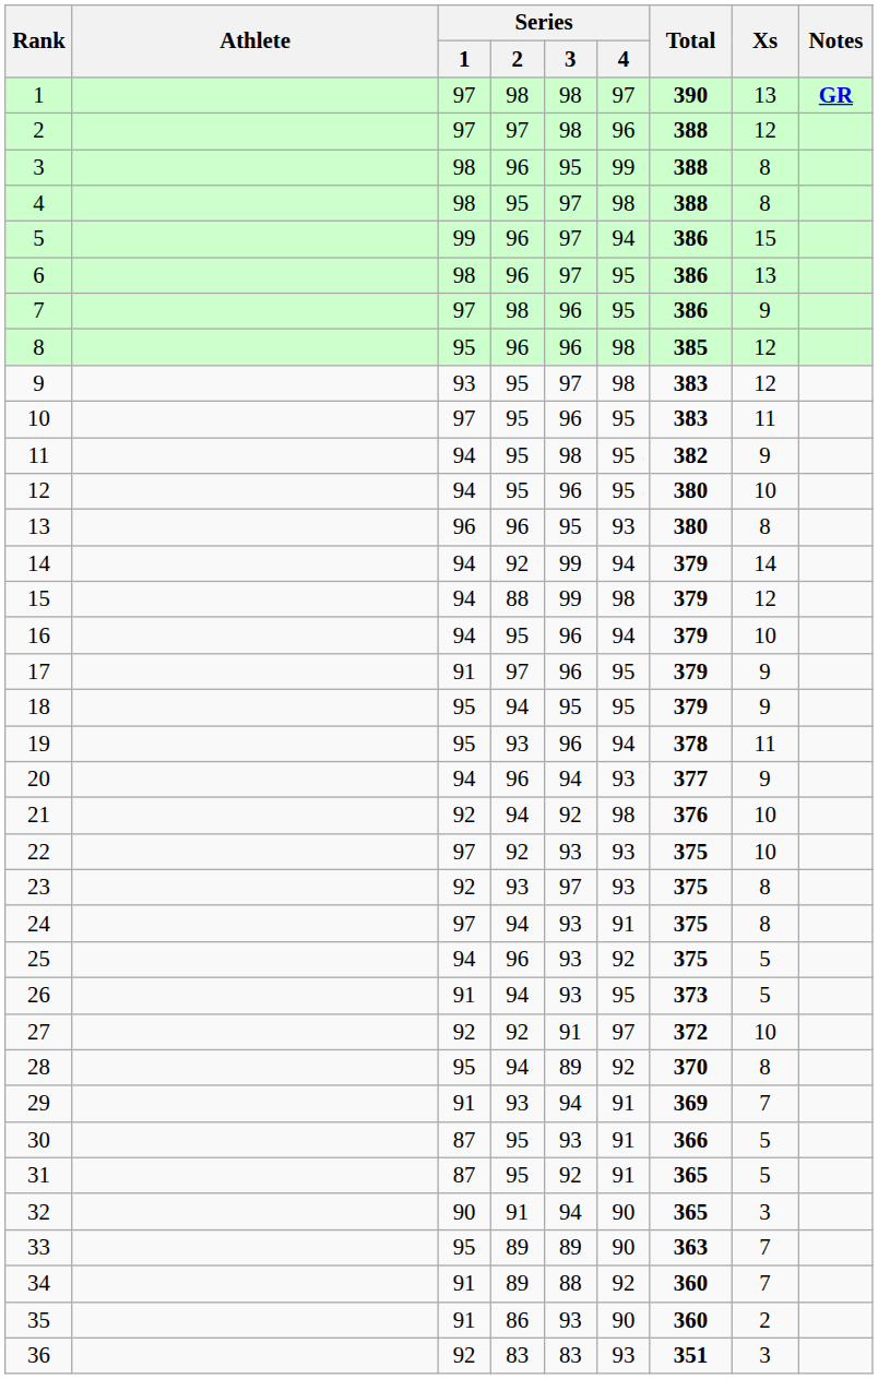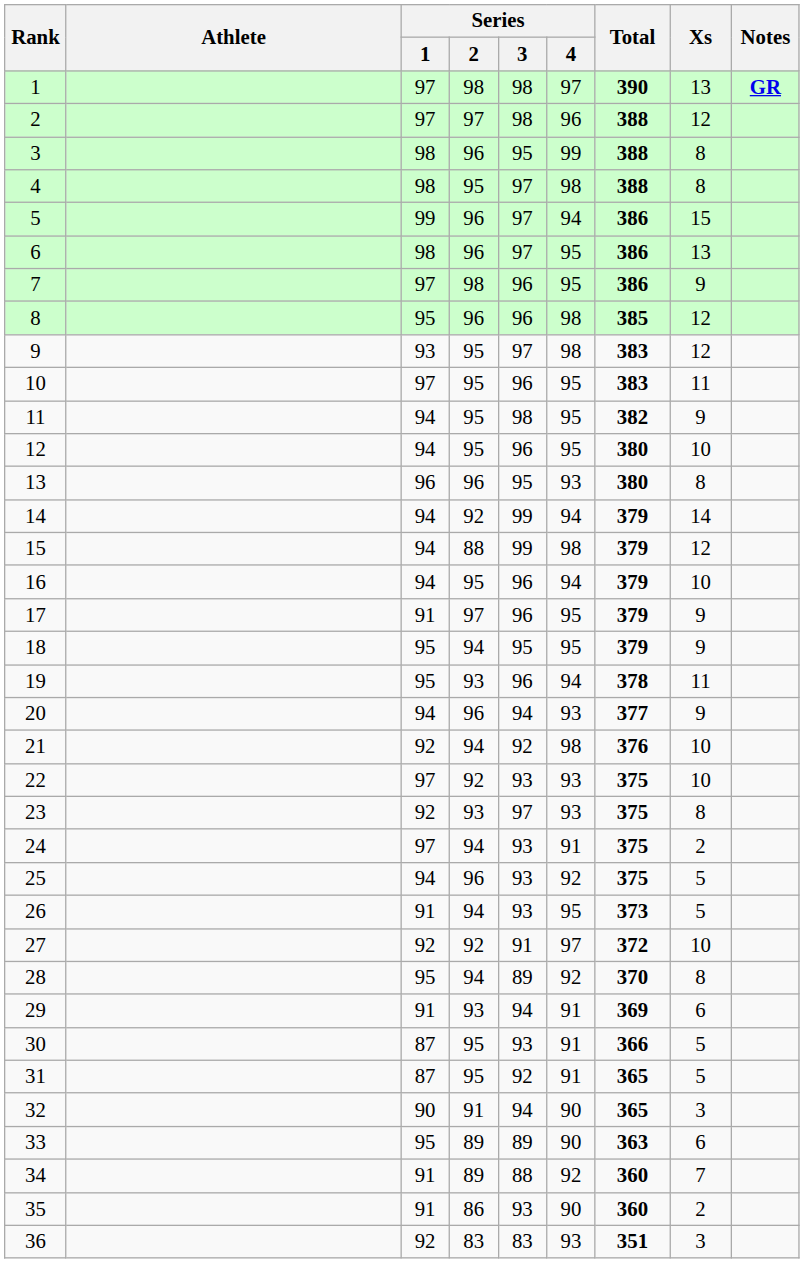24 | Xs: 8 -> 2
29 | Xs: 7 -> 6
33 | Xs: 7 -> 6
